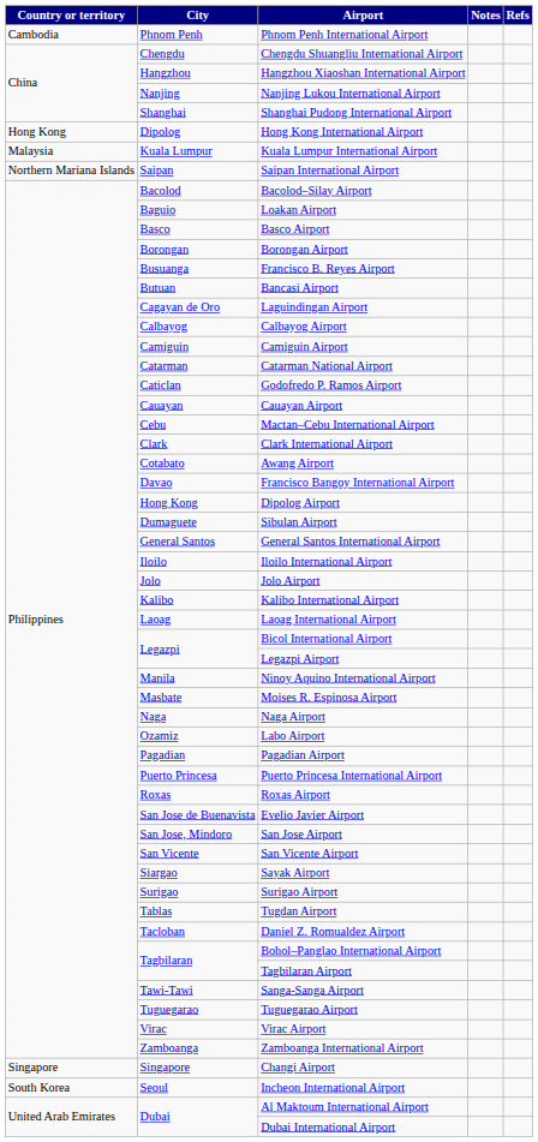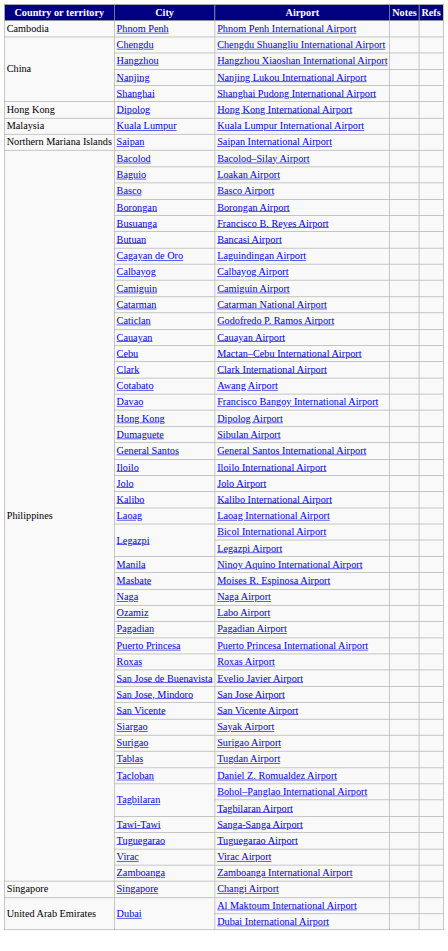- row: South Korea | Seoul | Incheon International Airport
